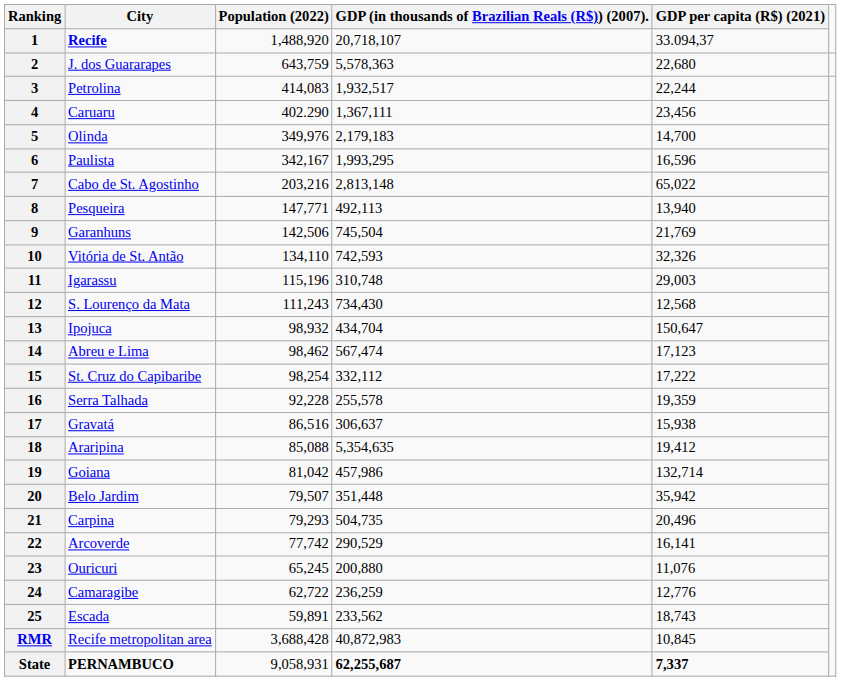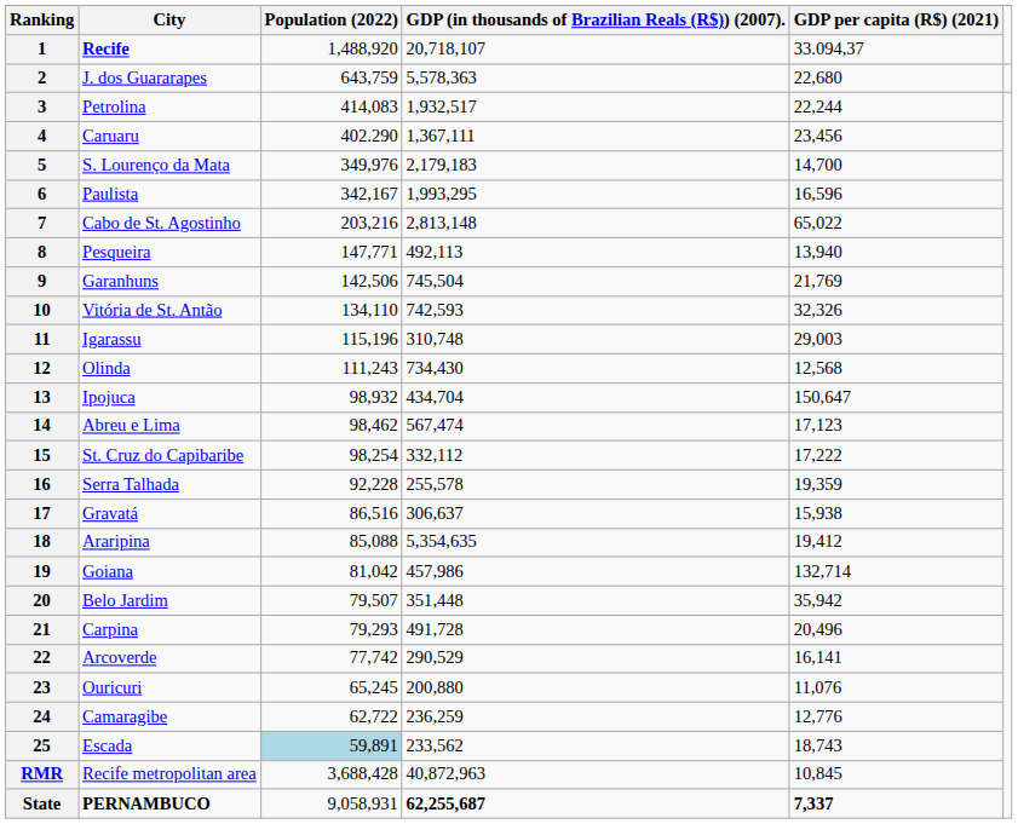5 | City: Olinda -> S. Lourenço da Mata
12 | City: S. Lourenço da Mata -> Olinda
21 | GDP (in thousands of Brazilian Reals (R$)) (2007).: 504,735 -> 491,728
25 | Population (2022): no background -> lightblue background
RMR | GDP (in thousands of Brazilian Reals (R$)) (2007).: 40,872,983 -> 40,872,963
